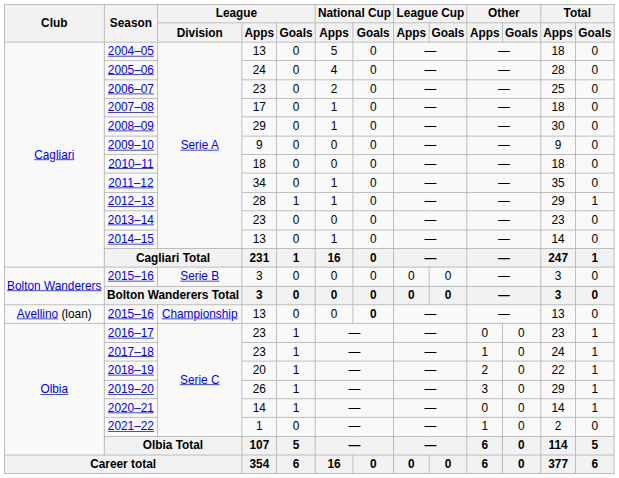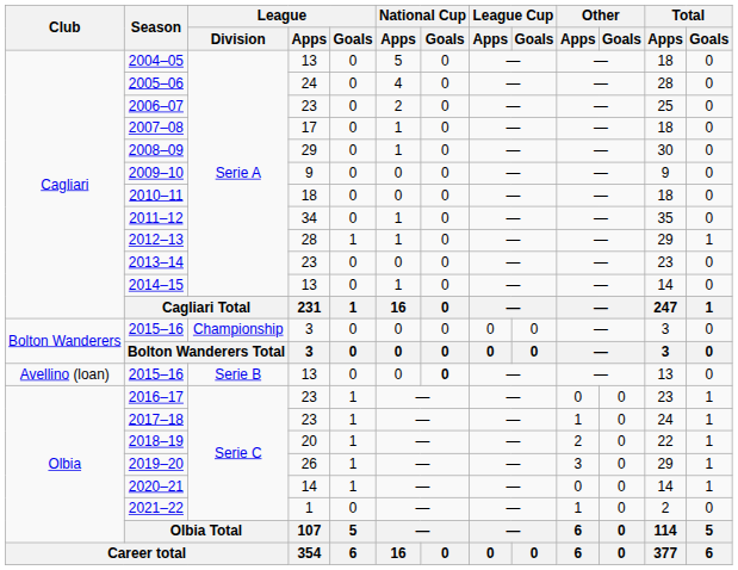2015–16 / 3 | League / Division: Serie B -> Championship
2015–16 / 13 | League / Division: Championship -> Serie B
